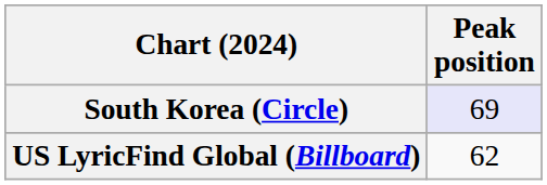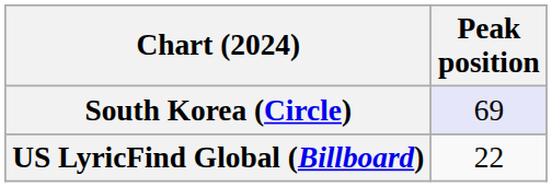US LyricFind Global (Billboard) | Peak position: 62 -> 22
